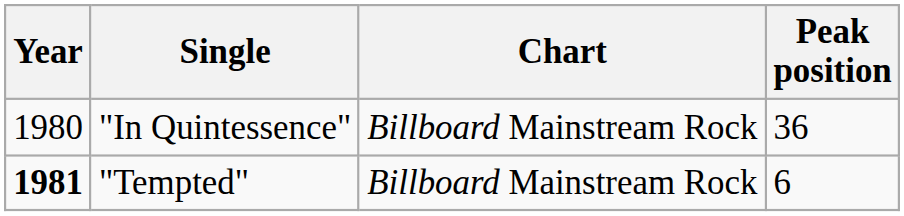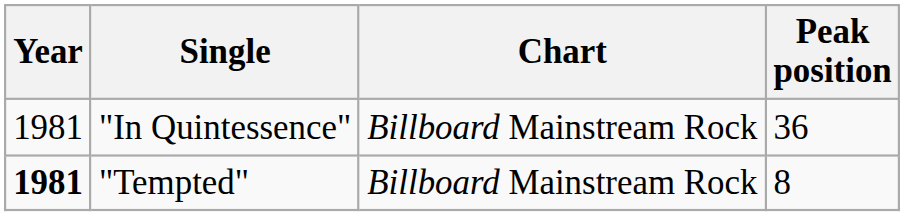"In Quintessence" | Year: 1980 -> 1981
"Tempted" | Peak position: 6 -> 8
